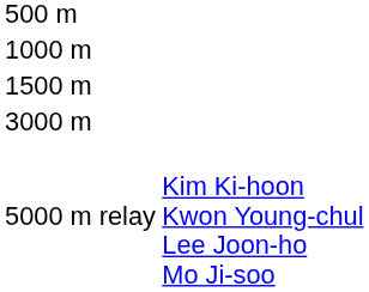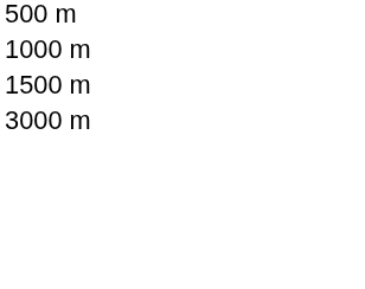- row: 5000 m relay | Kim Ki-hoon Kwon Young-chul Lee Joon-ho Mo Ji-soo
